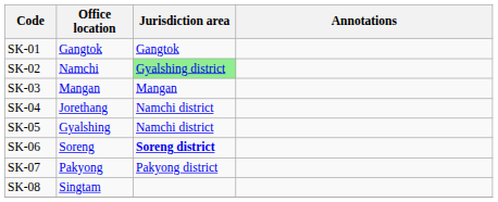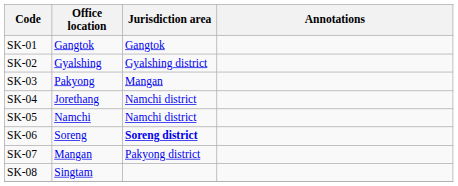SK-02 | Office location: Namchi -> Gyalshing
SK-02 | Jurisdiction area: lightgreen background -> no background
SK-03 | Office location: Mangan -> Pakyong
SK-05 | Office location: Gyalshing -> Namchi
SK-07 | Office location: Pakyong -> Mangan
